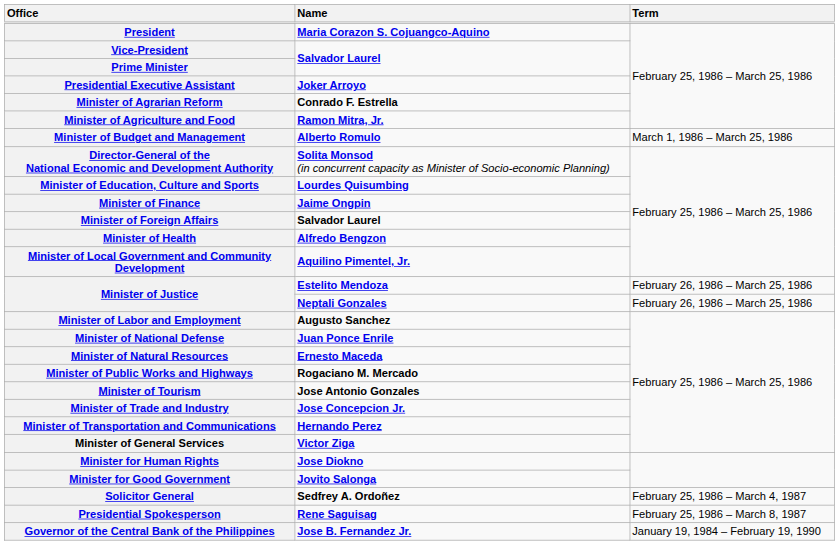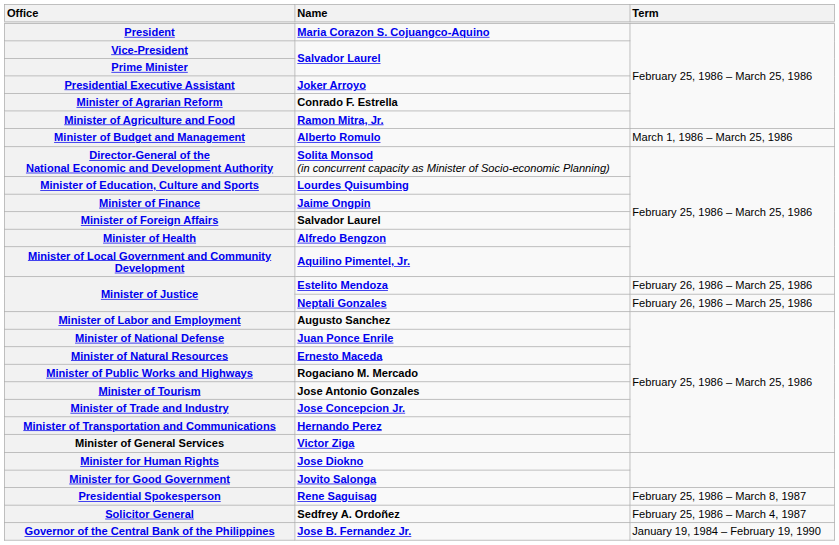rows swapped: Presidential Spokesperson <-> Solicitor General
